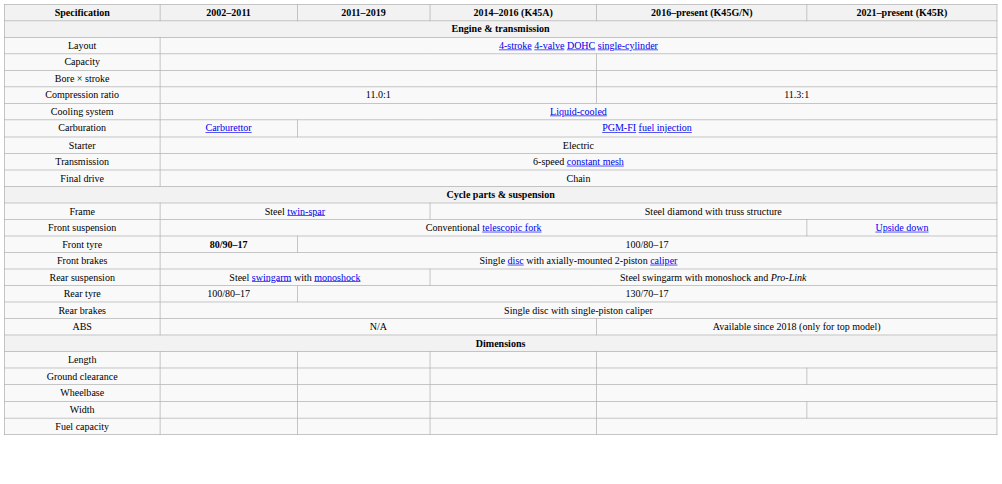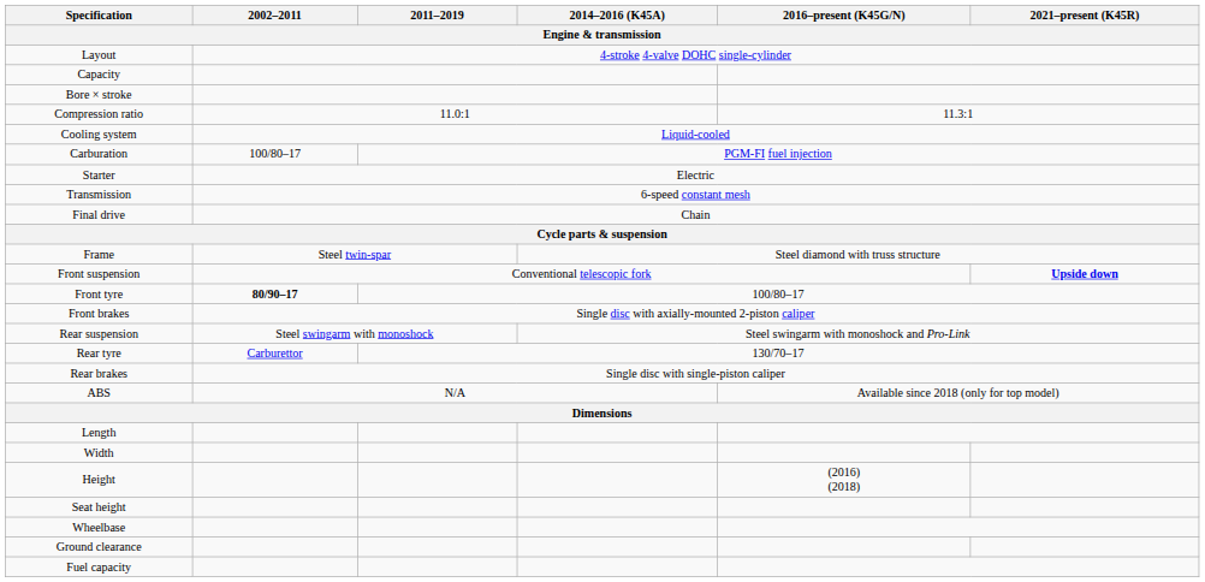Carburation | 2002–2011: Carburettor -> 100/80–17
Front suspension | 2021–present (K45R): normal -> bold
Rear tyre | 2002–2011: 100/80–17 -> Carburettor
rows swapped: Width <-> Ground clearance
+ row: Height | (2016) (2018)
+ row: Seat height
